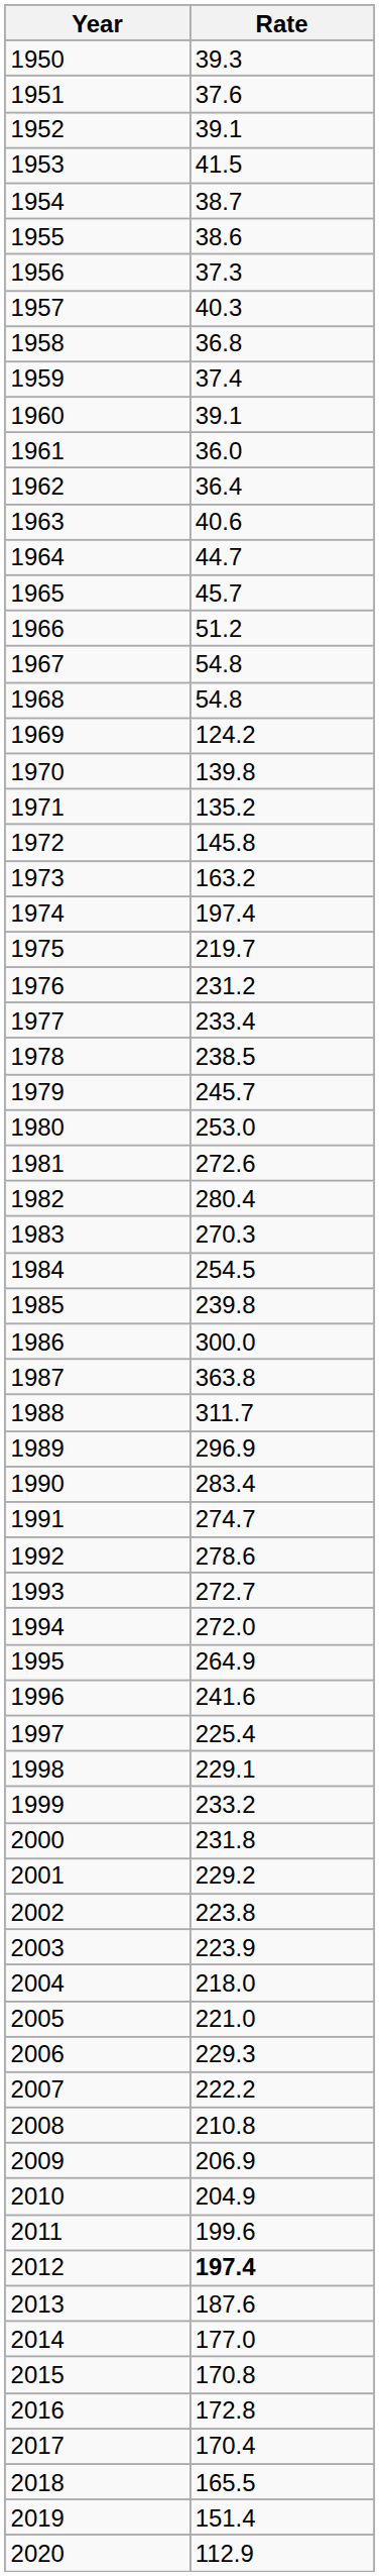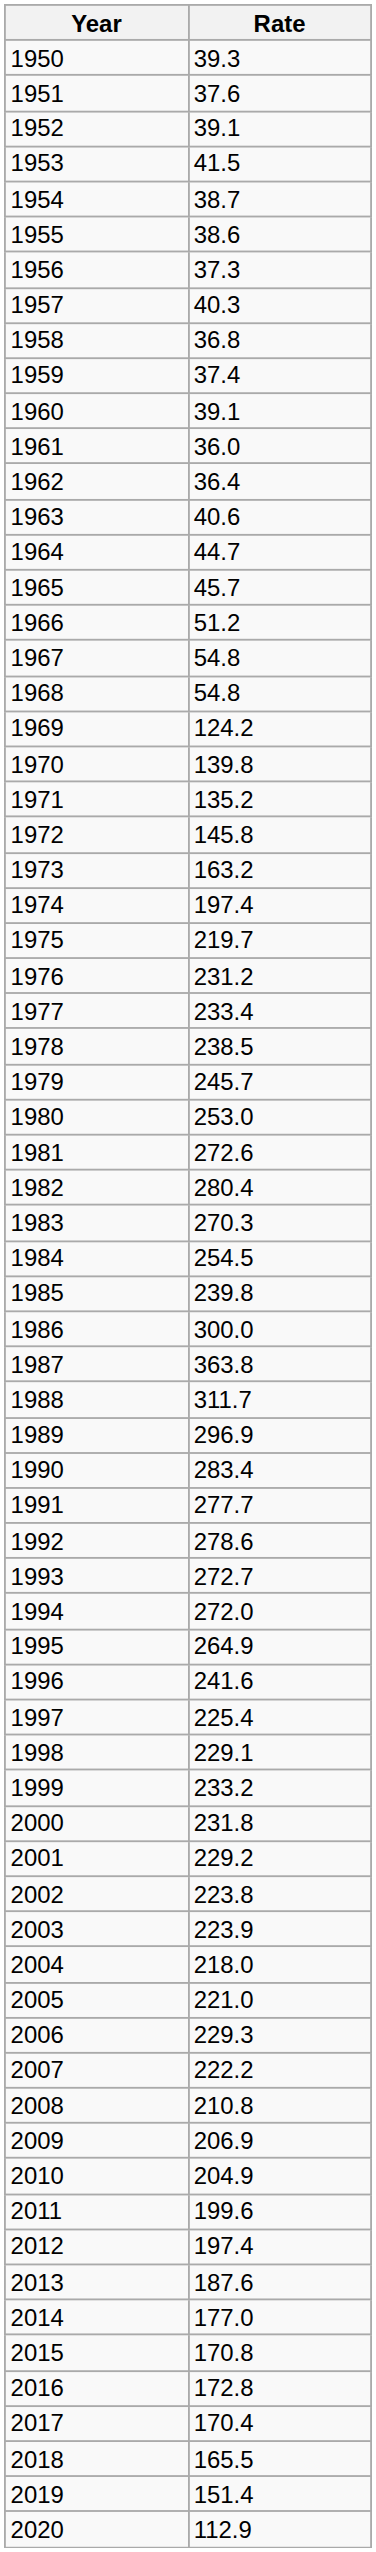1991 | Rate: 274.7 -> 277.7
2012 | Rate: bold -> normal
